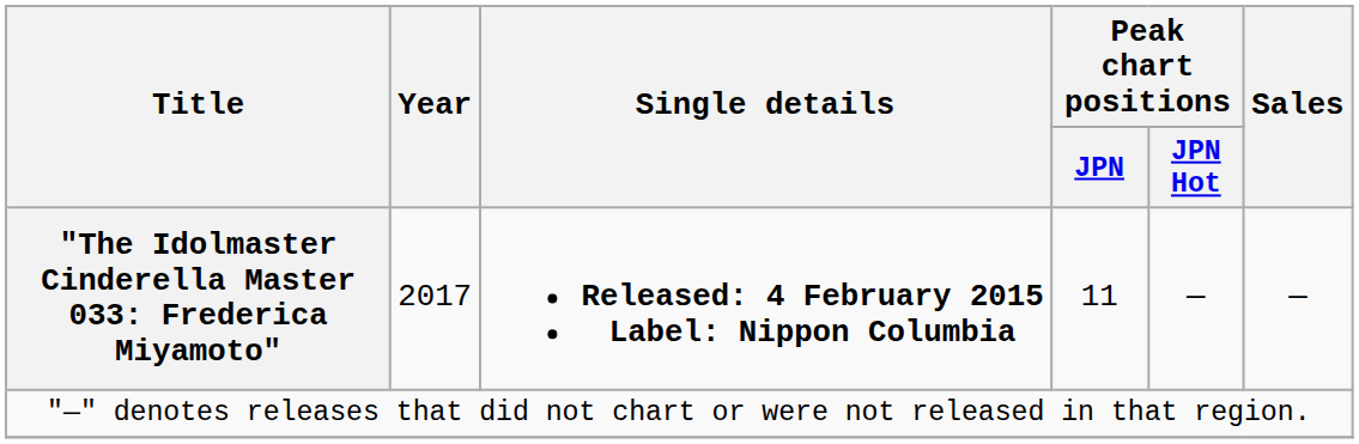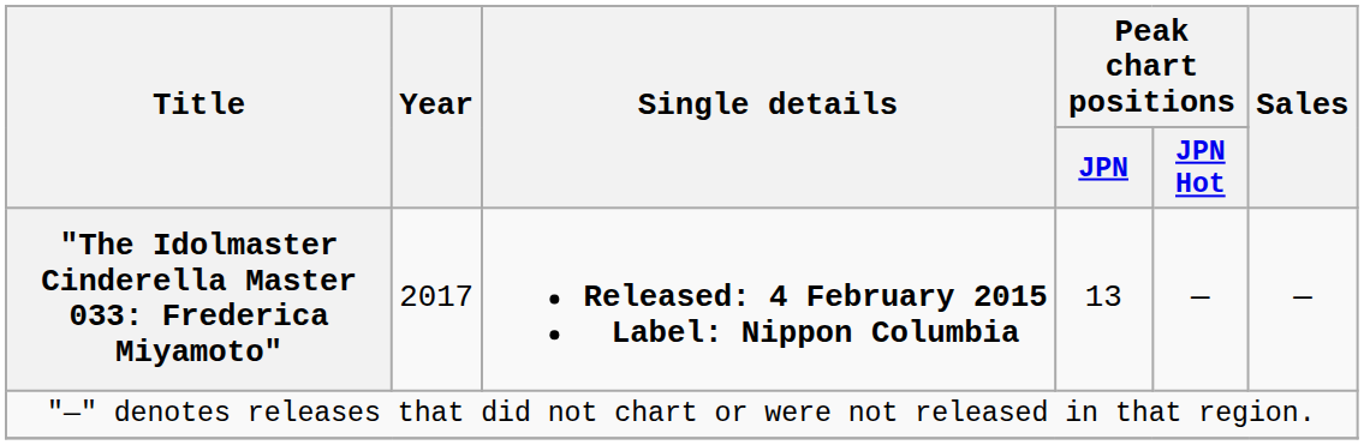"The Idolmaster Cinderella Master 033: Frederica Miyamoto" | Peak chart positions / JPN: 11 -> 13
